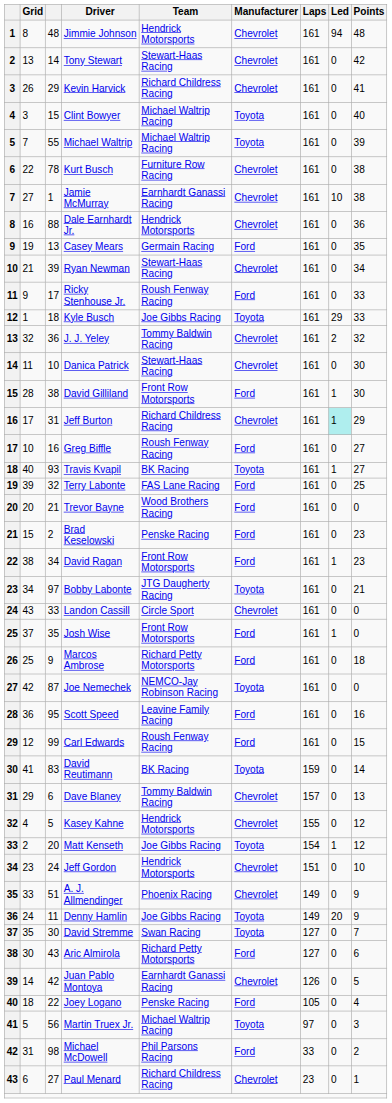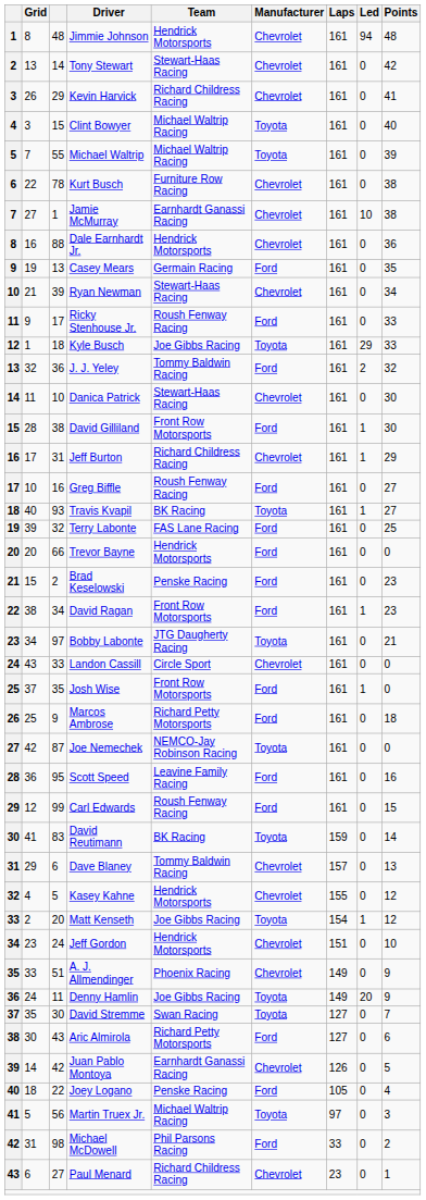J. J. Yeley | Manufacturer: Chevrolet -> Ford
Jeff Burton | Led: paleturquoise background -> no background
Trevor Bayne | column 3: 21 -> 66
Trevor Bayne | Team: Wood Brothers Racing -> Hendrick Motorsports
